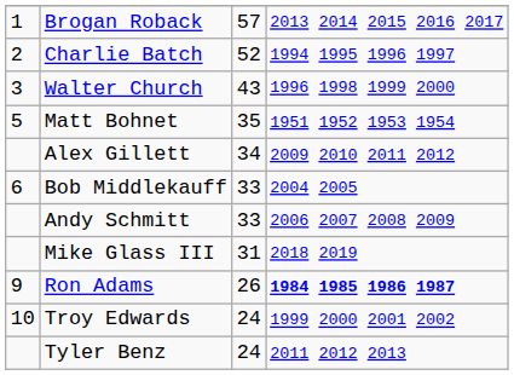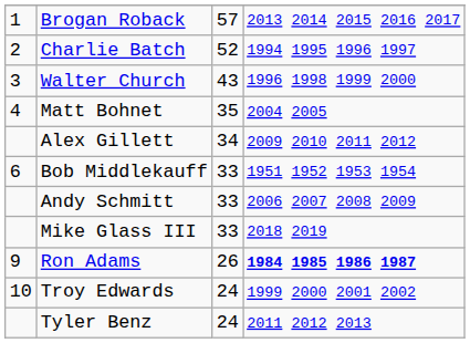Matt Bohnet | column 1: 5 -> 4
Matt Bohnet | column 4: 1951 1952 1953 1954 -> 2004 2005
Bob Middlekauff | column 4: 2004 2005 -> 1951 1952 1953 1954
Mike Glass III | column 3: 31 -> 33
